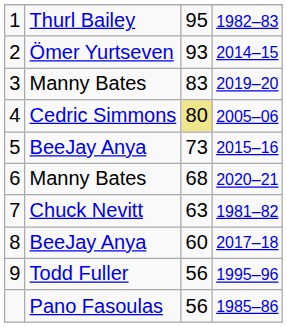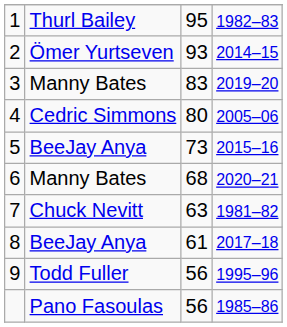4 | column 3: khaki background -> no background
8 | column 3: 60 -> 61
